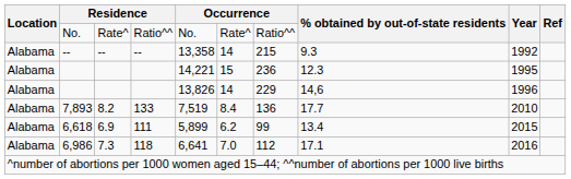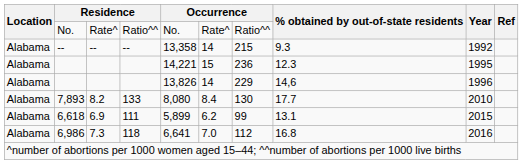7,893 | column 5: 7,519 -> 8,080
7,893 | column 7: 136 -> 130
6,618 | % obtained by out-of-state residents: 13.4 -> 13.1
6,986 | % obtained by out-of-state residents: 17.1 -> 16.8
